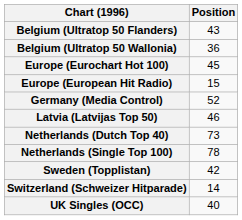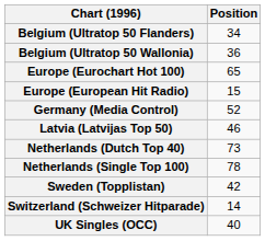Belgium (Ultratop 50 Flanders) | Position: 43 -> 34
Europe (Eurochart Hot 100) | Position: 45 -> 65
